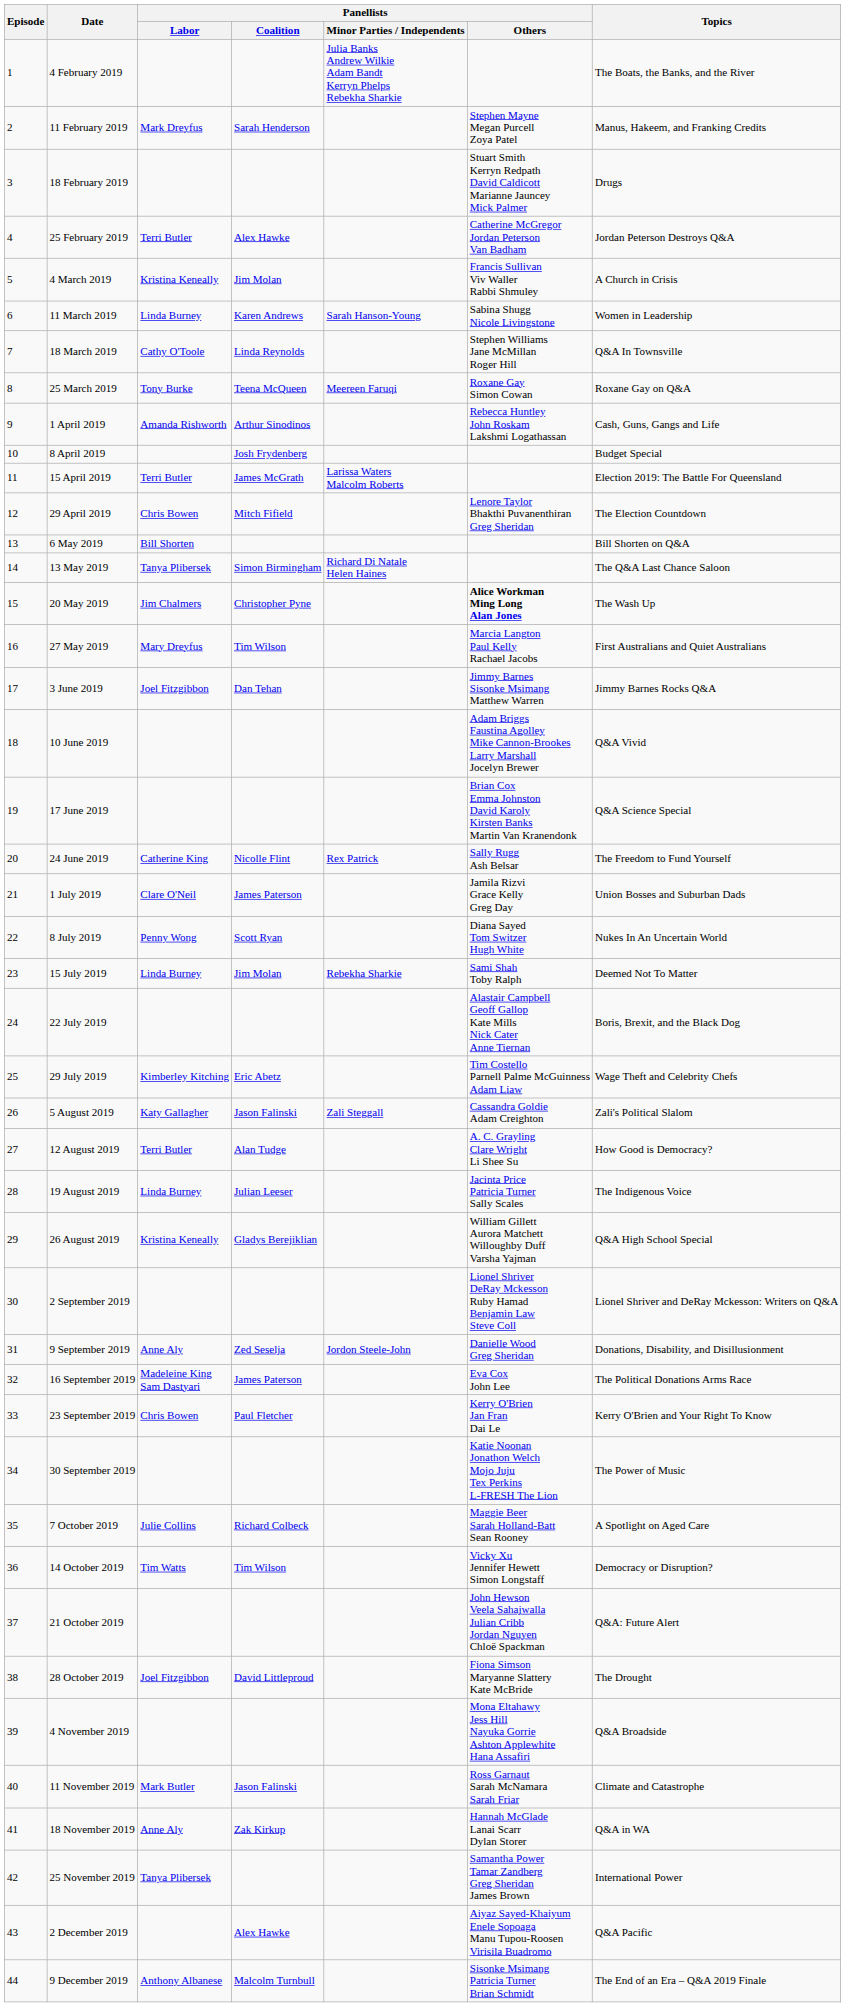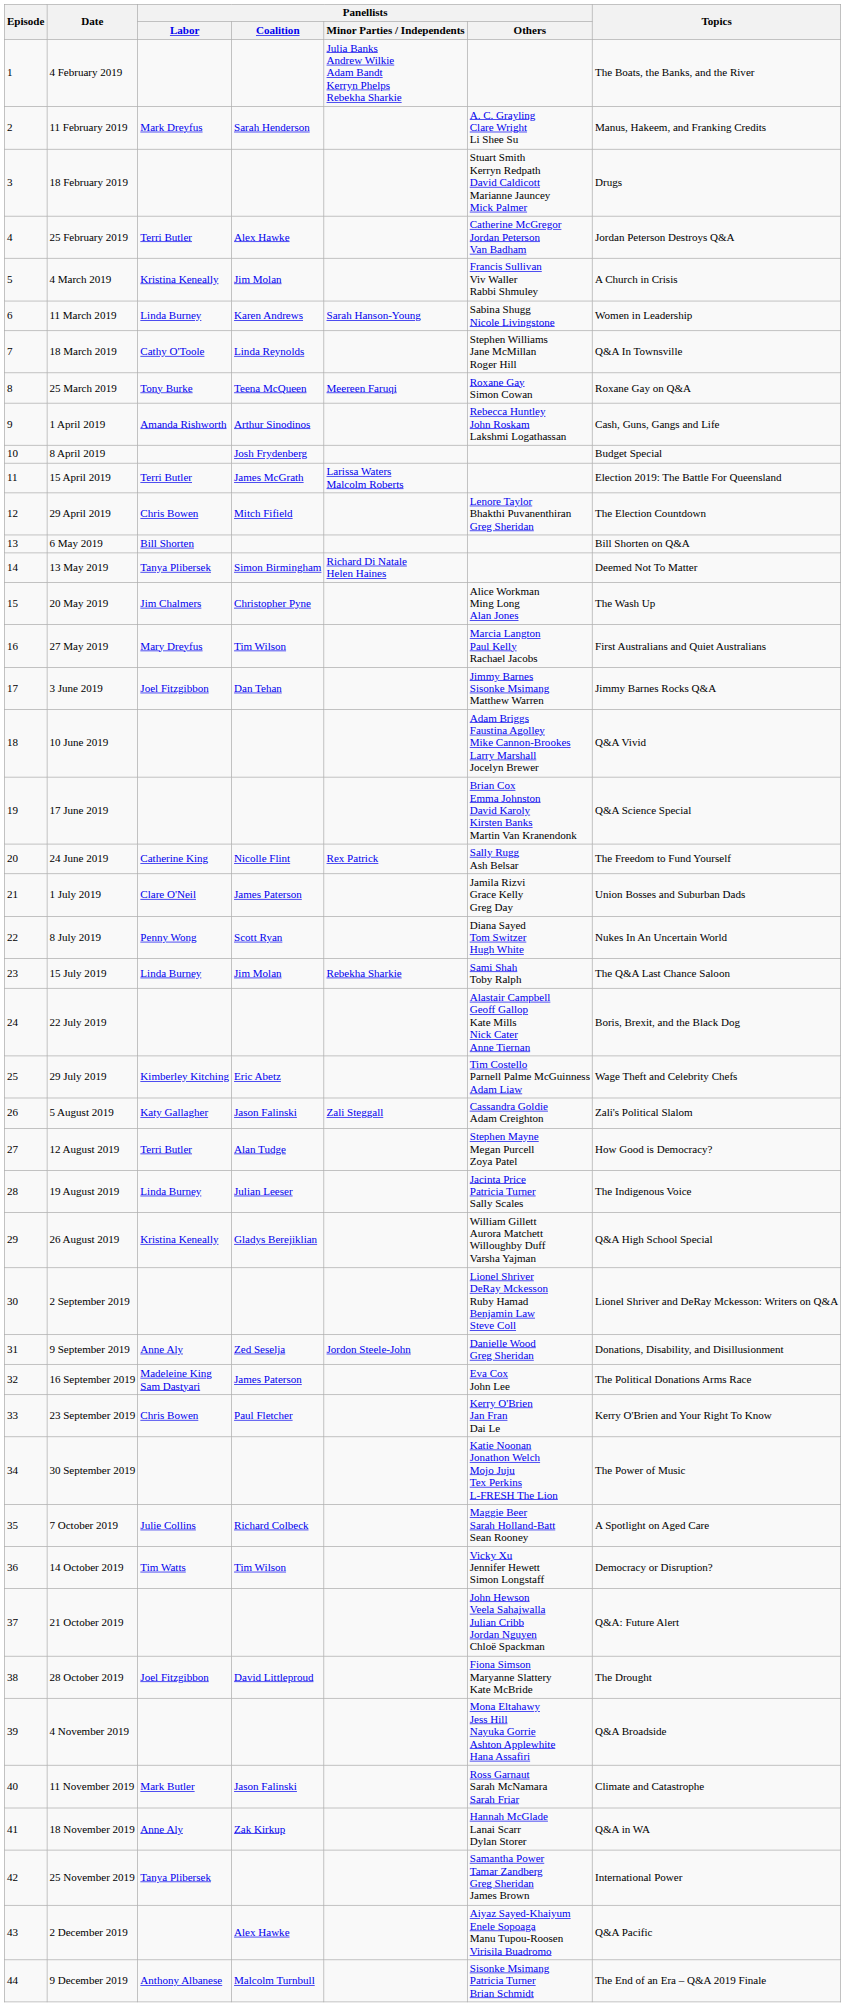11 February 2019 | Panellists / Others: Stephen Mayne Megan Purcell Zoya Patel -> A. C. Grayling Clare Wright Li Shee Su
13 May 2019 | Topics: The Q&A Last Chance Saloon -> Deemed Not To Matter
20 May 2019 | Panellists / Others: bold -> normal
15 July 2019 | Topics: Deemed Not To Matter -> The Q&A Last Chance Saloon
12 August 2019 | Panellists / Others: A. C. Grayling Clare Wright Li Shee Su -> Stephen Mayne Megan Purcell Zoya Patel
